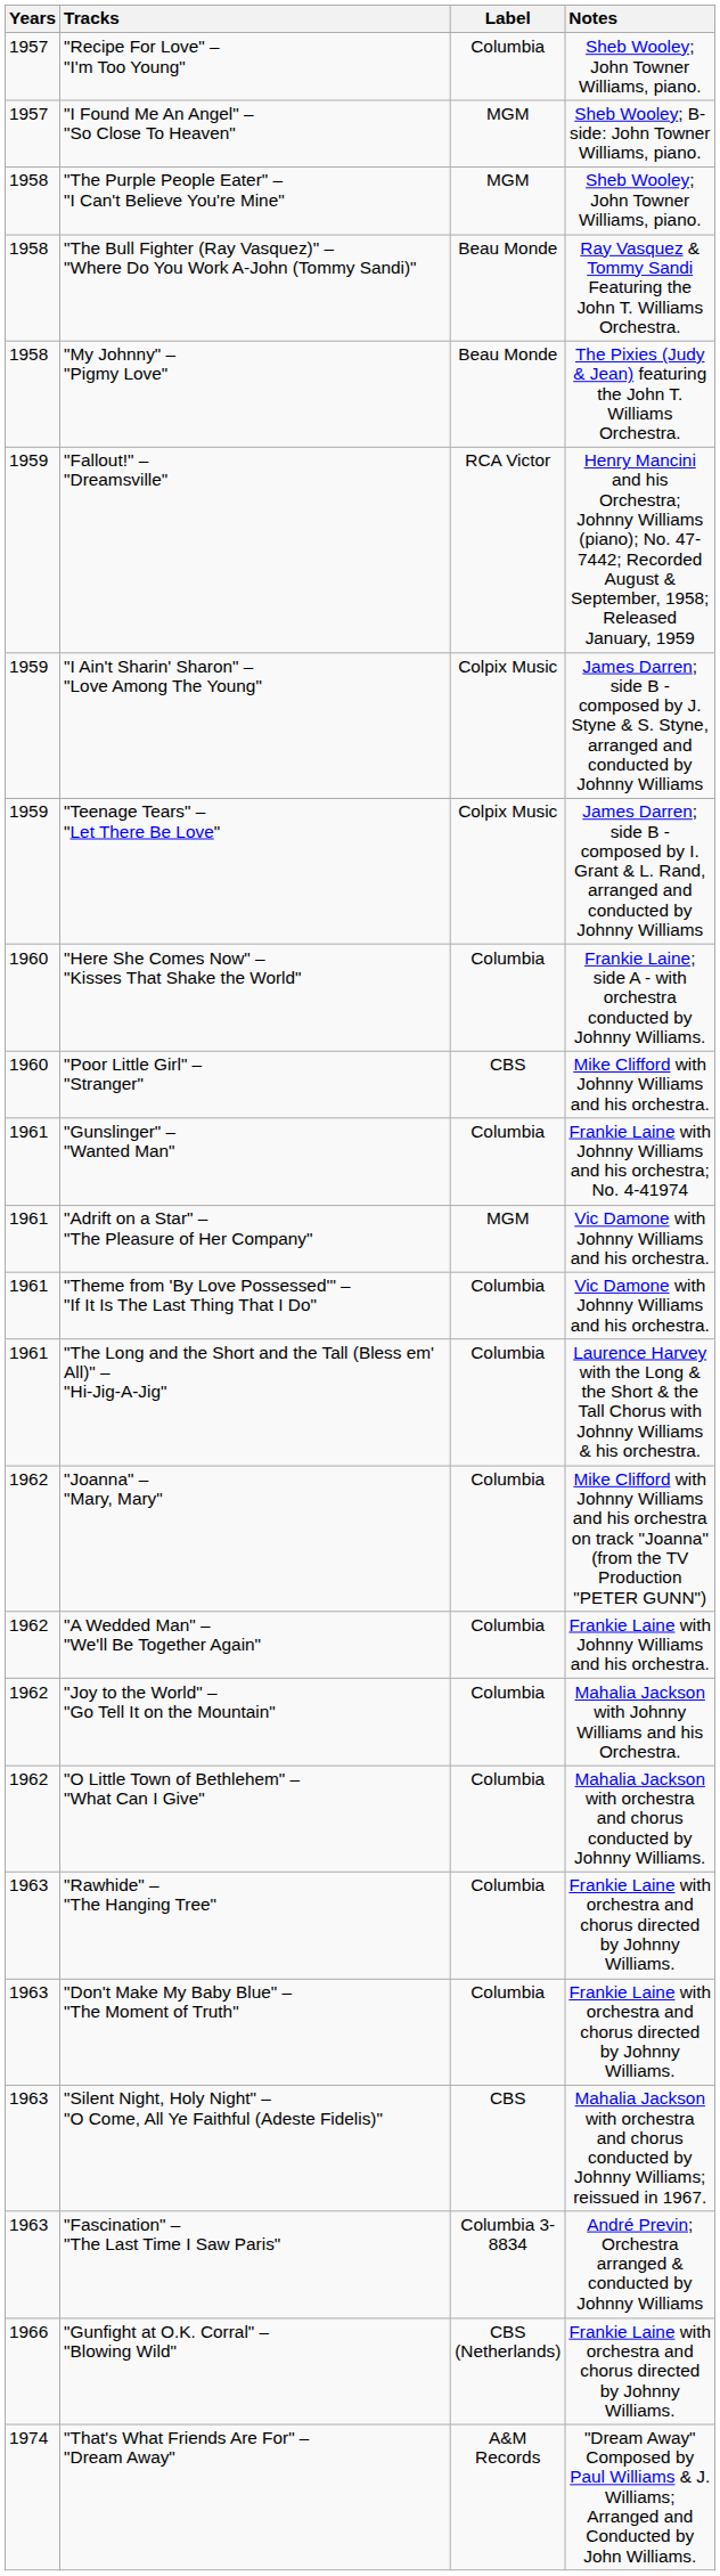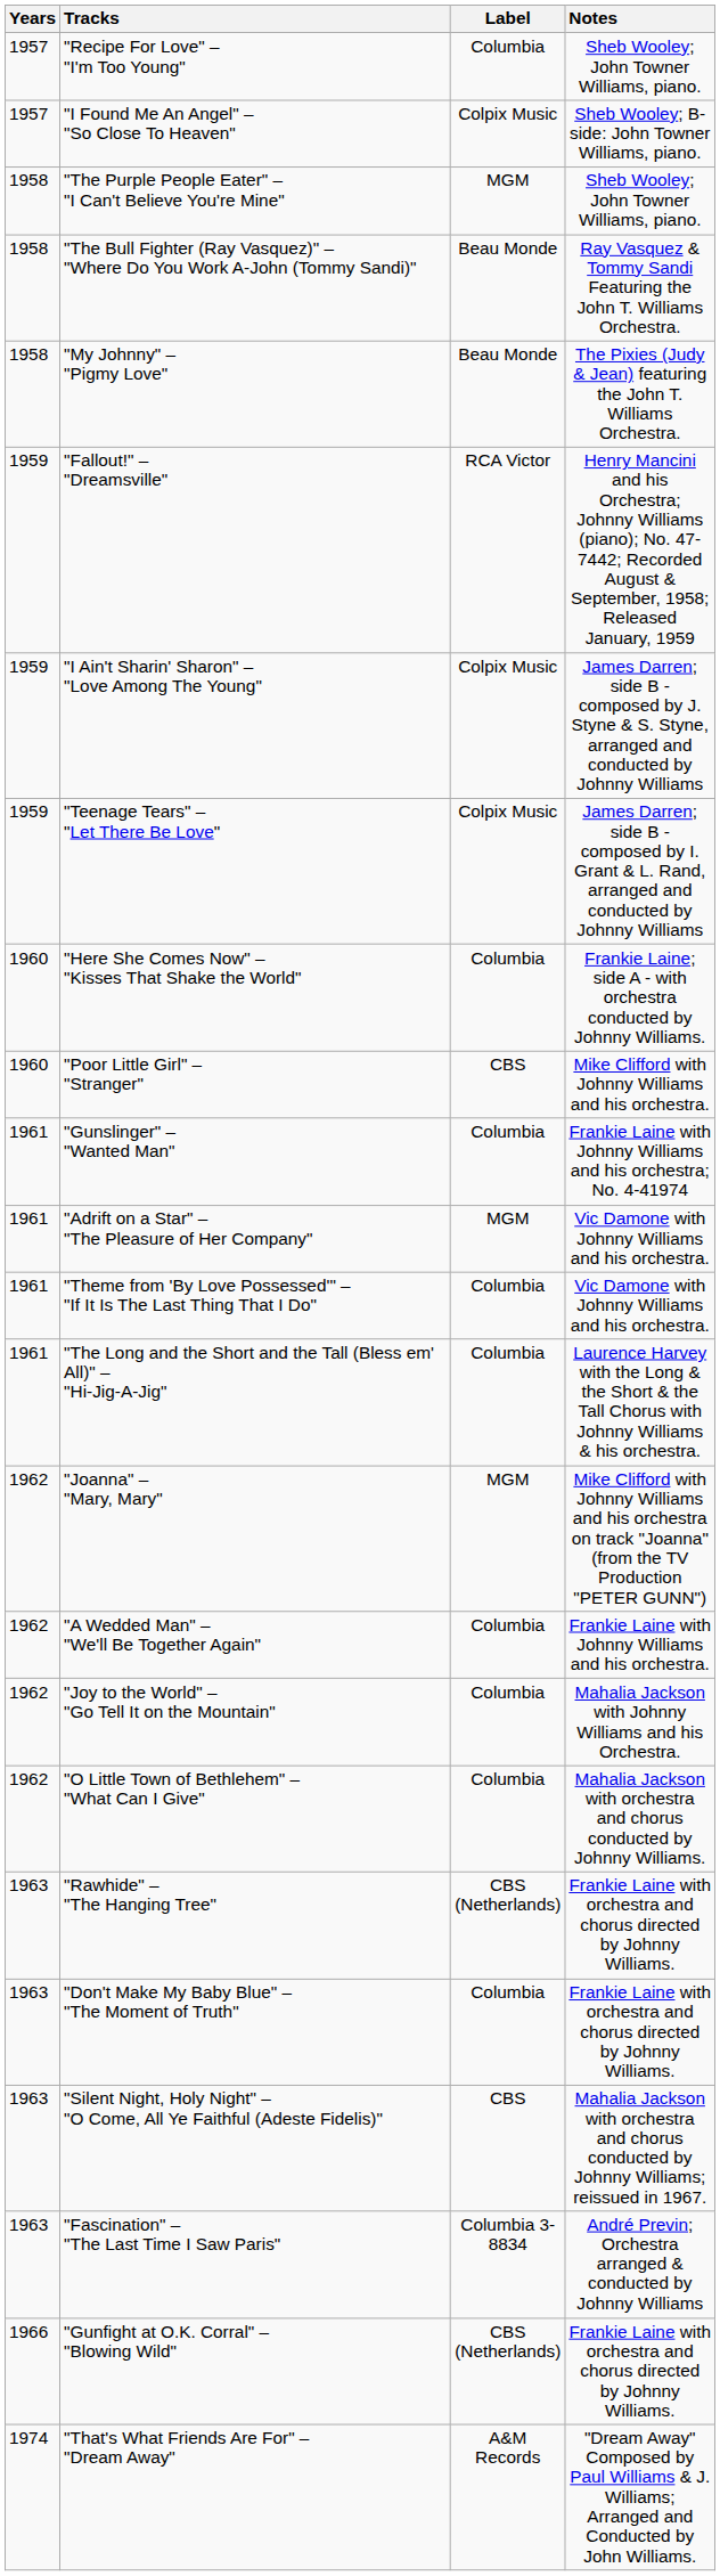"I Found Me An Angel" – "So Close To Heaven" | Label: MGM -> Colpix Music
"Joanna" – "Mary, Mary" | Label: Columbia -> MGM
"Rawhide" – "The Hanging Tree" | Label: Columbia -> CBS (Netherlands)
